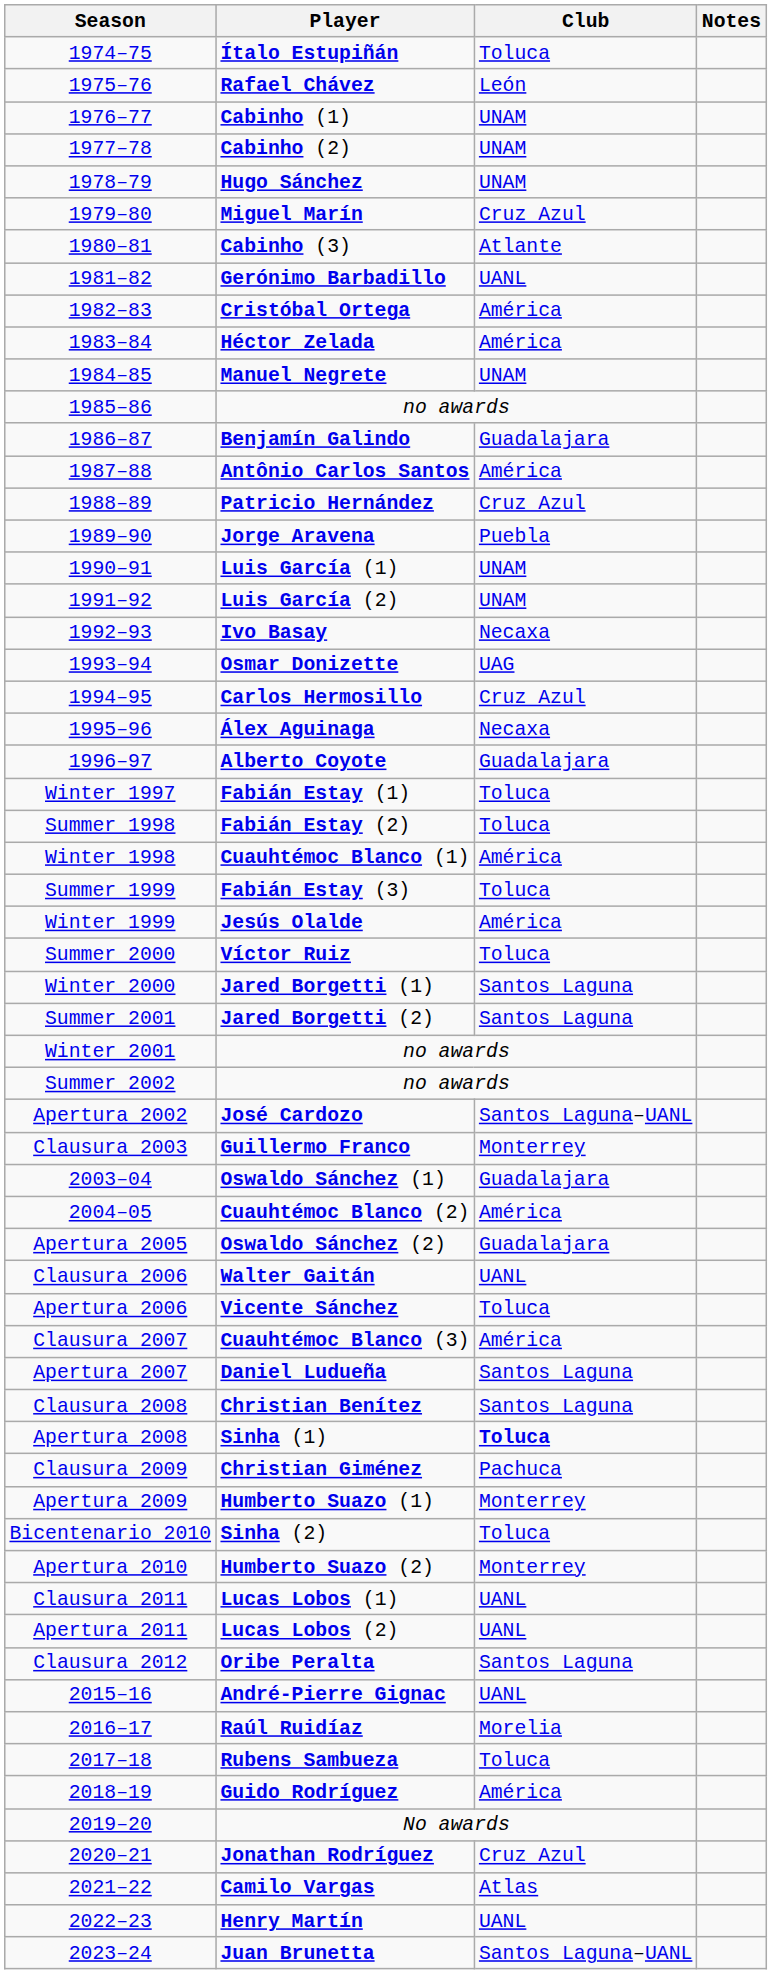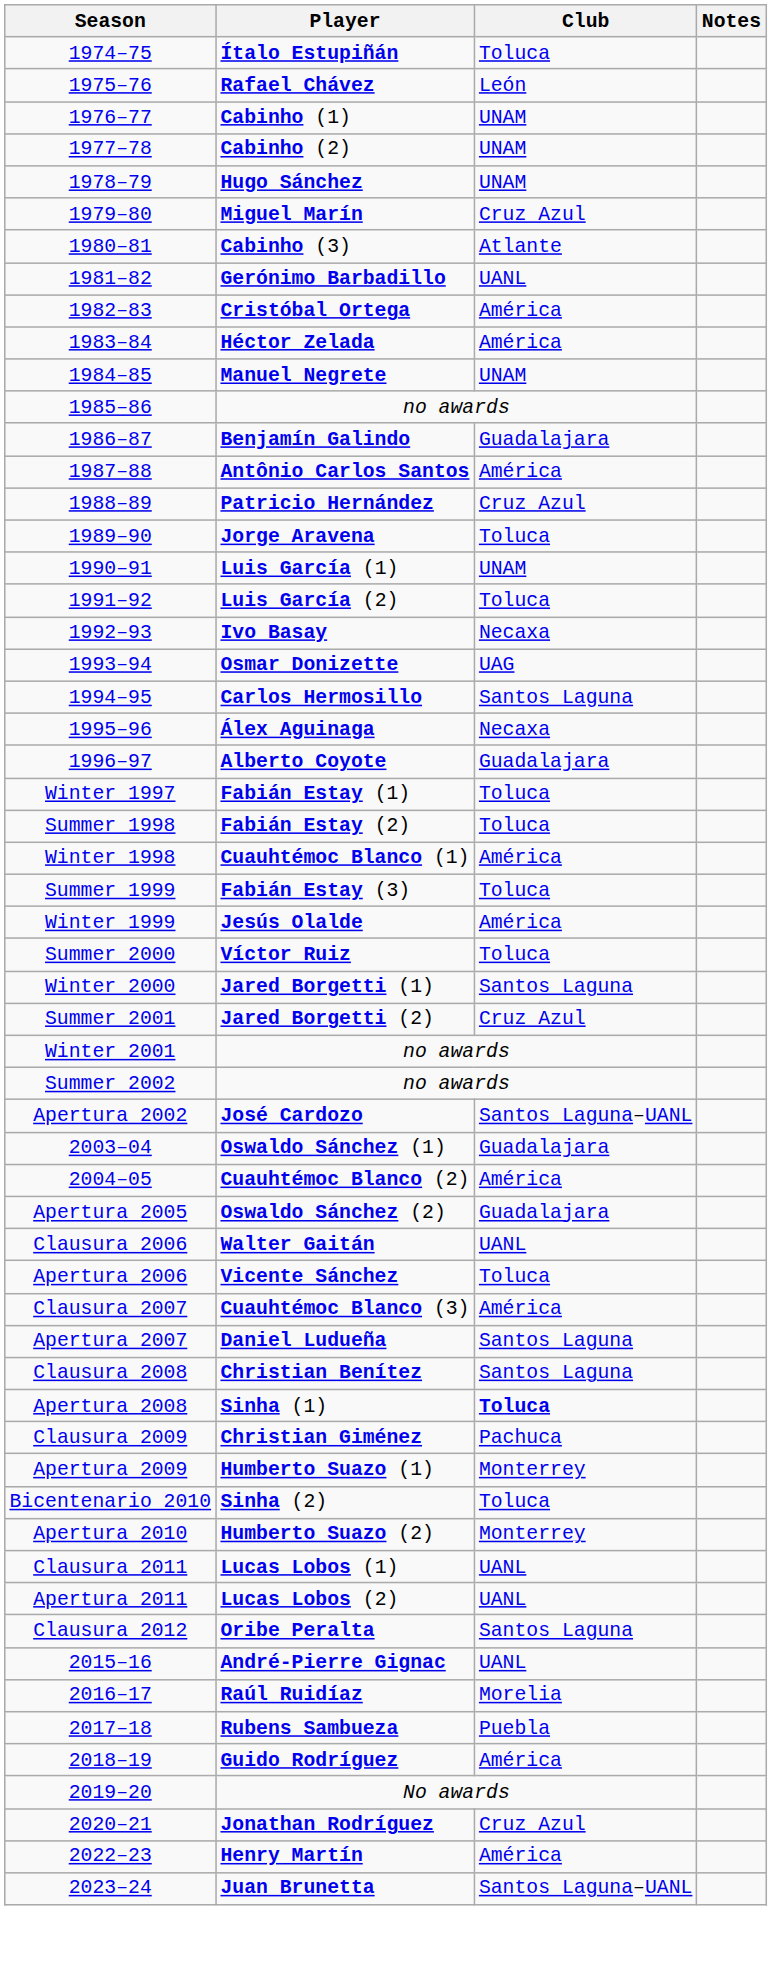Jorge Aravena | Club: Puebla -> Toluca
Luis García (2) | Club: UNAM -> Toluca
Carlos Hermosillo | Club: Cruz Azul -> Santos Laguna
Jared Borgetti (2) | Club: Santos Laguna -> Cruz Azul
- row: Clausura 2003 | Guillermo Franco | Monterrey
Rubens Sambueza | Club: Toluca -> Puebla
- row: 2021–22 | Camilo Vargas | Atlas
Henry Martín | Club: UANL -> América
